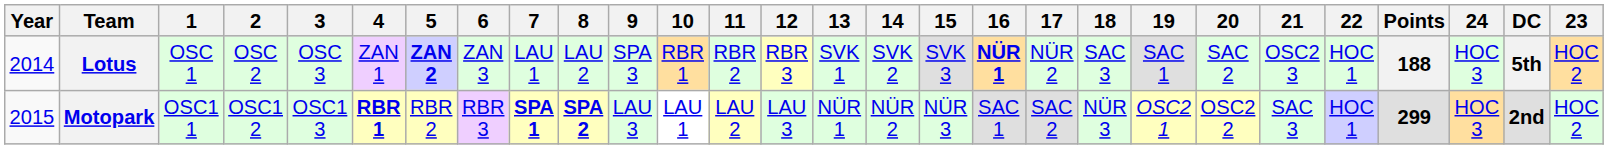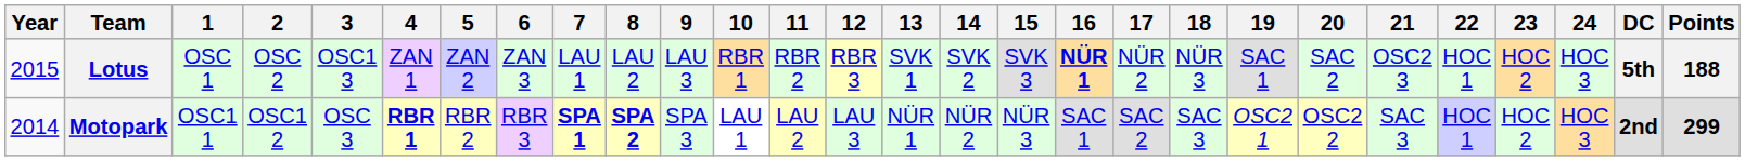columns swapped: 23 <-> Points
Lotus | Year: 2014 -> 2015
Lotus | 3: OSC 3 -> OSC1 3
Lotus | 5: bold -> normal
Lotus | 9: SPA 3 -> LAU 3
Lotus | 18: SAC 3 -> NÜR 3
Motopark | Year: 2015 -> 2014
Motopark | 3: OSC1 3 -> OSC 3
Motopark | 9: LAU 3 -> SPA 3
Motopark | 18: NÜR 3 -> SAC 3
